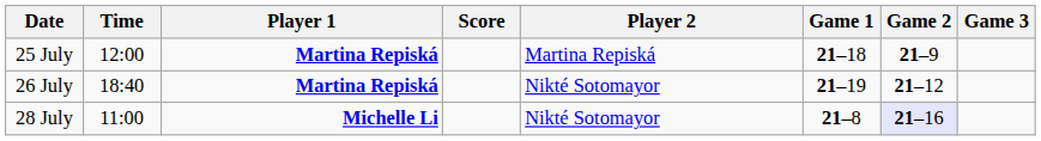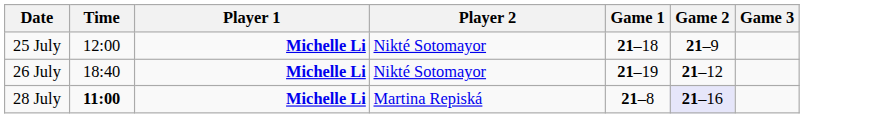- column: Score
25 July | Player 1: Martina Repiská -> Michelle Li
25 July | Player 2: Martina Repiská -> Nikté Sotomayor
26 July | Player 1: Martina Repiská -> Michelle Li
28 July | Time: normal -> bold
28 July | Player 2: Nikté Sotomayor -> Martina Repiská
